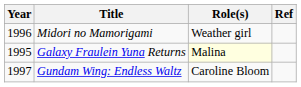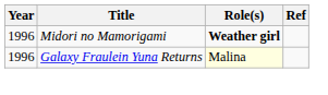Midori no Mamorigami | Role(s): normal -> bold
Galaxy Fraulein Yuna Returns | Year: 1995 -> 1996
- row: 1997 | Gundam Wing: Endless Waltz | Caroline Bloom
